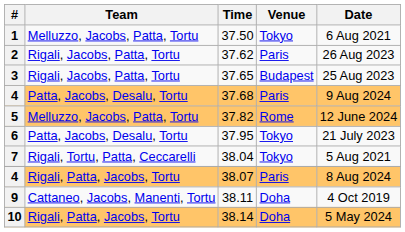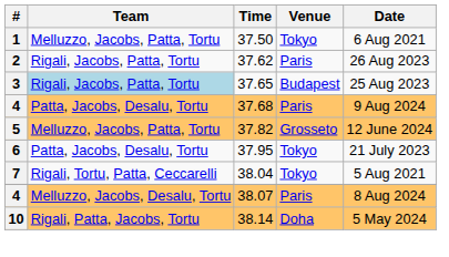3 | Team: no background -> lightblue background
5 | Venue: Rome -> Grosseto
4 / 38.07 | Team: Rigali, Patta, Jacobs, Tortu -> Melluzzo, Jacobs, Desalu, Tortu
- row: 9 | Cattaneo, Jacobs, Manenti, Tortu | 38.11 | Doha | 4 Oct 2019
